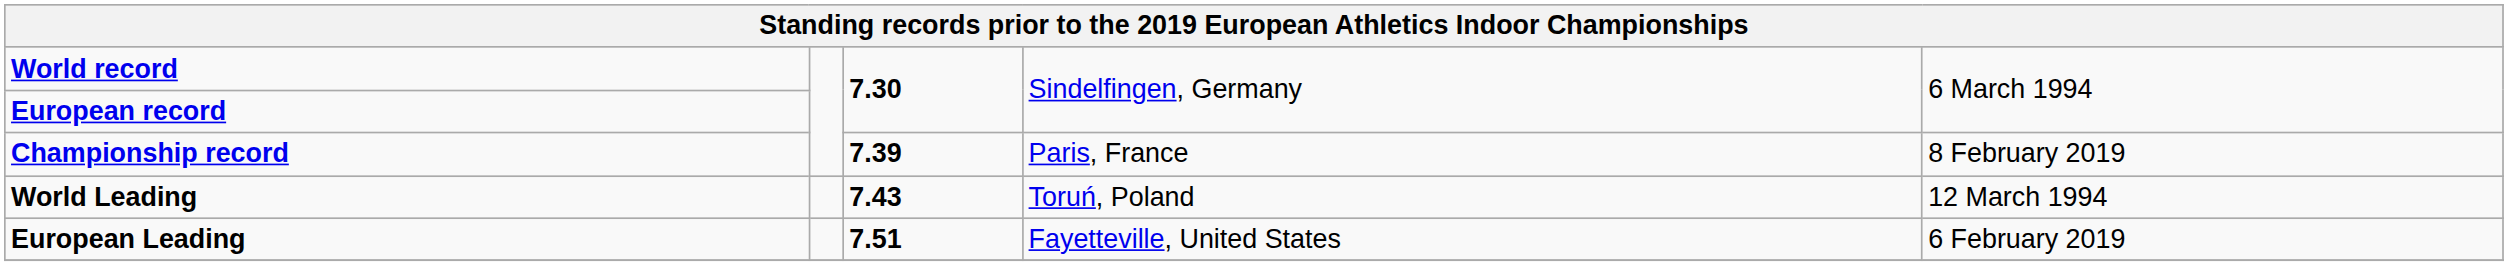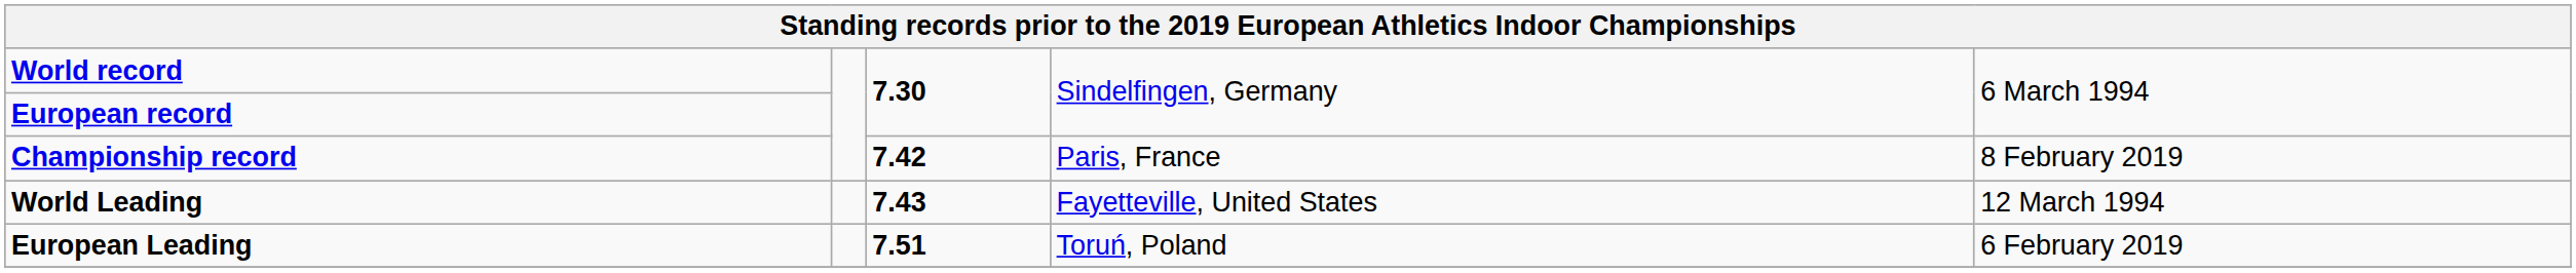Championship record | column 3: 7.39 -> 7.42
World Leading | column 4: Toruń, Poland -> Fayetteville, United States
European Leading | column 4: Fayetteville, United States -> Toruń, Poland
